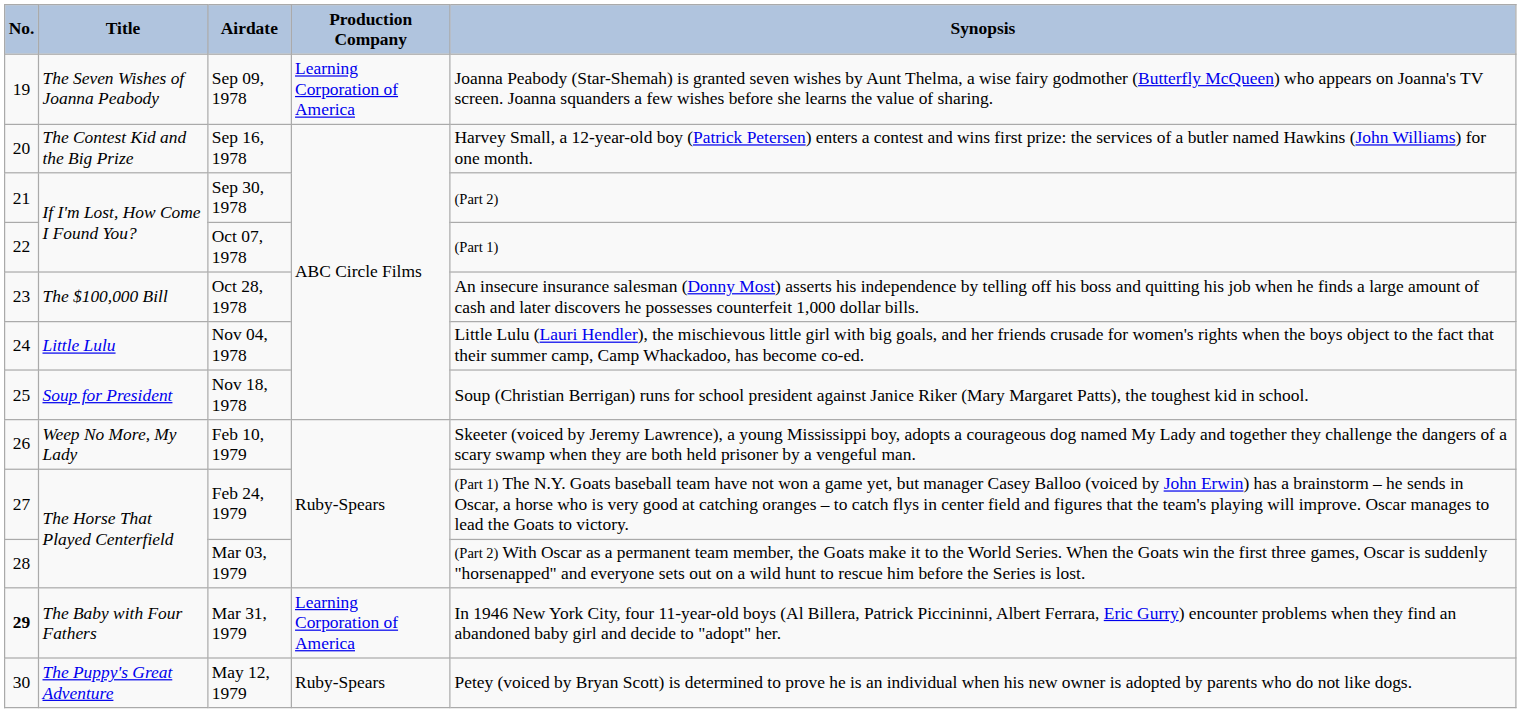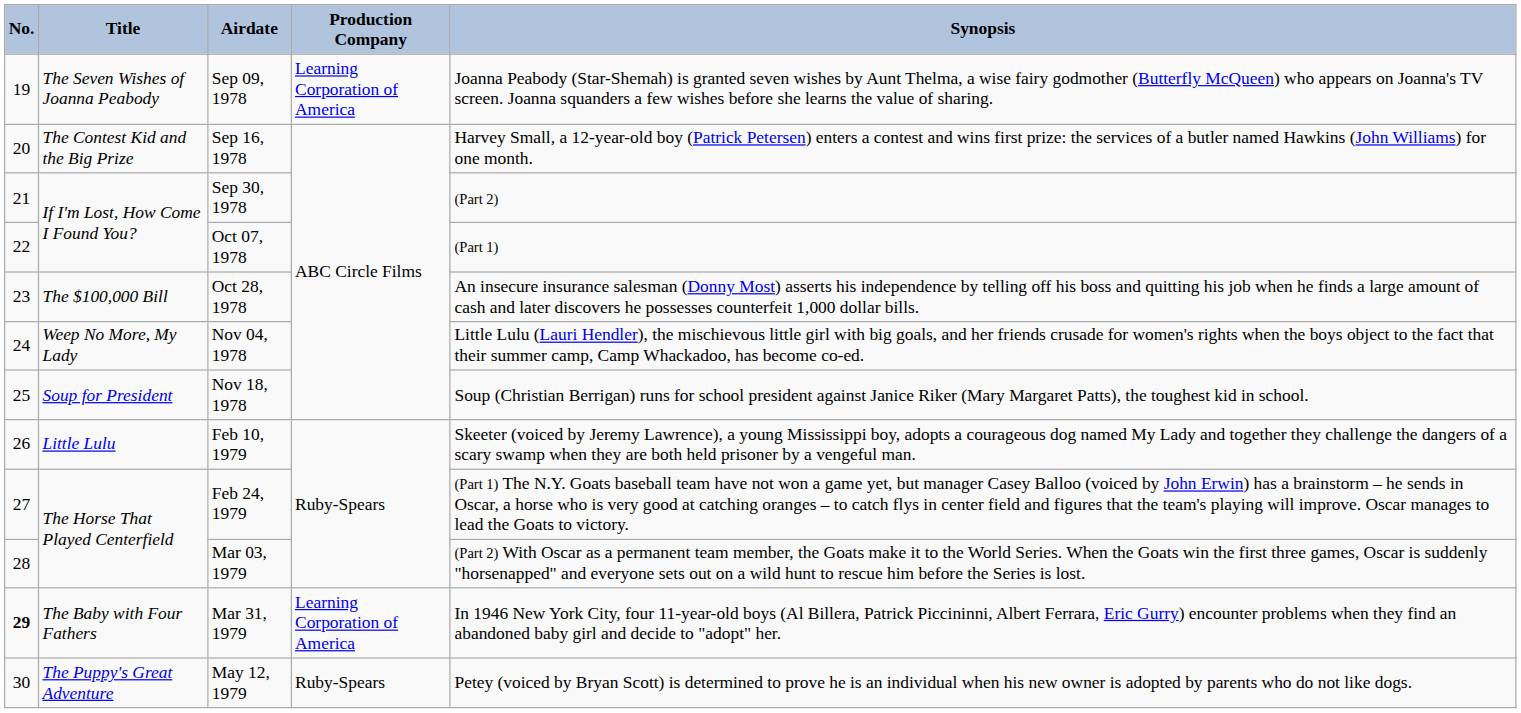Nov 04, 1978 | Title: Little Lulu -> Weep No More, My Lady
Feb 10, 1979 | Title: Weep No More, My Lady -> Little Lulu
